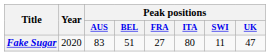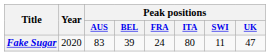Fake Sugar | Peak positions / BEL: 51 -> 39
Fake Sugar | Peak positions / FRA: 27 -> 24
